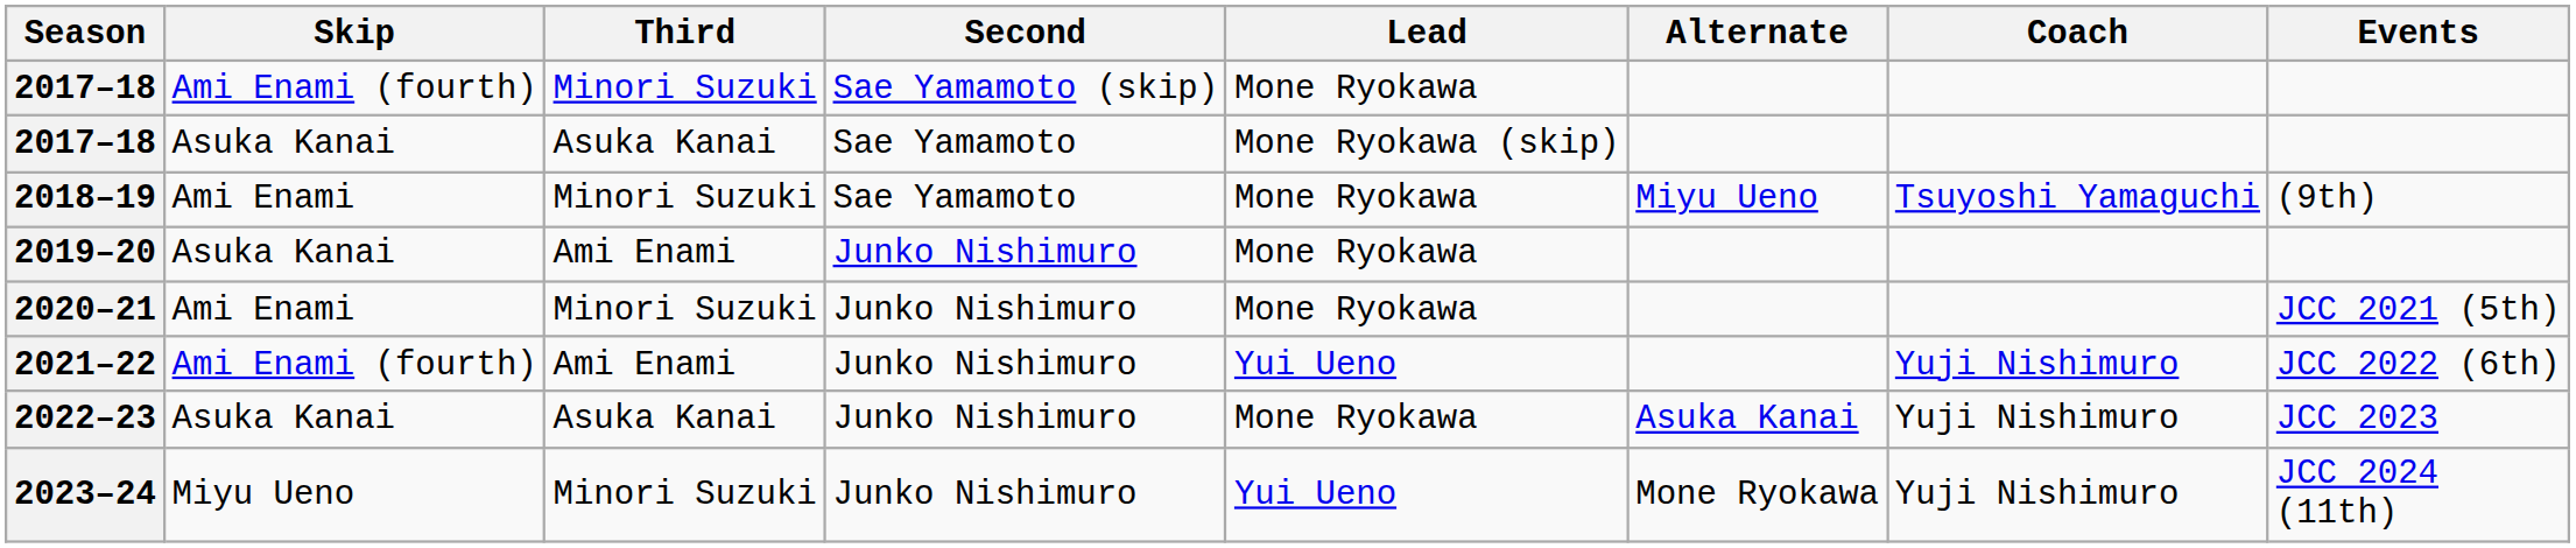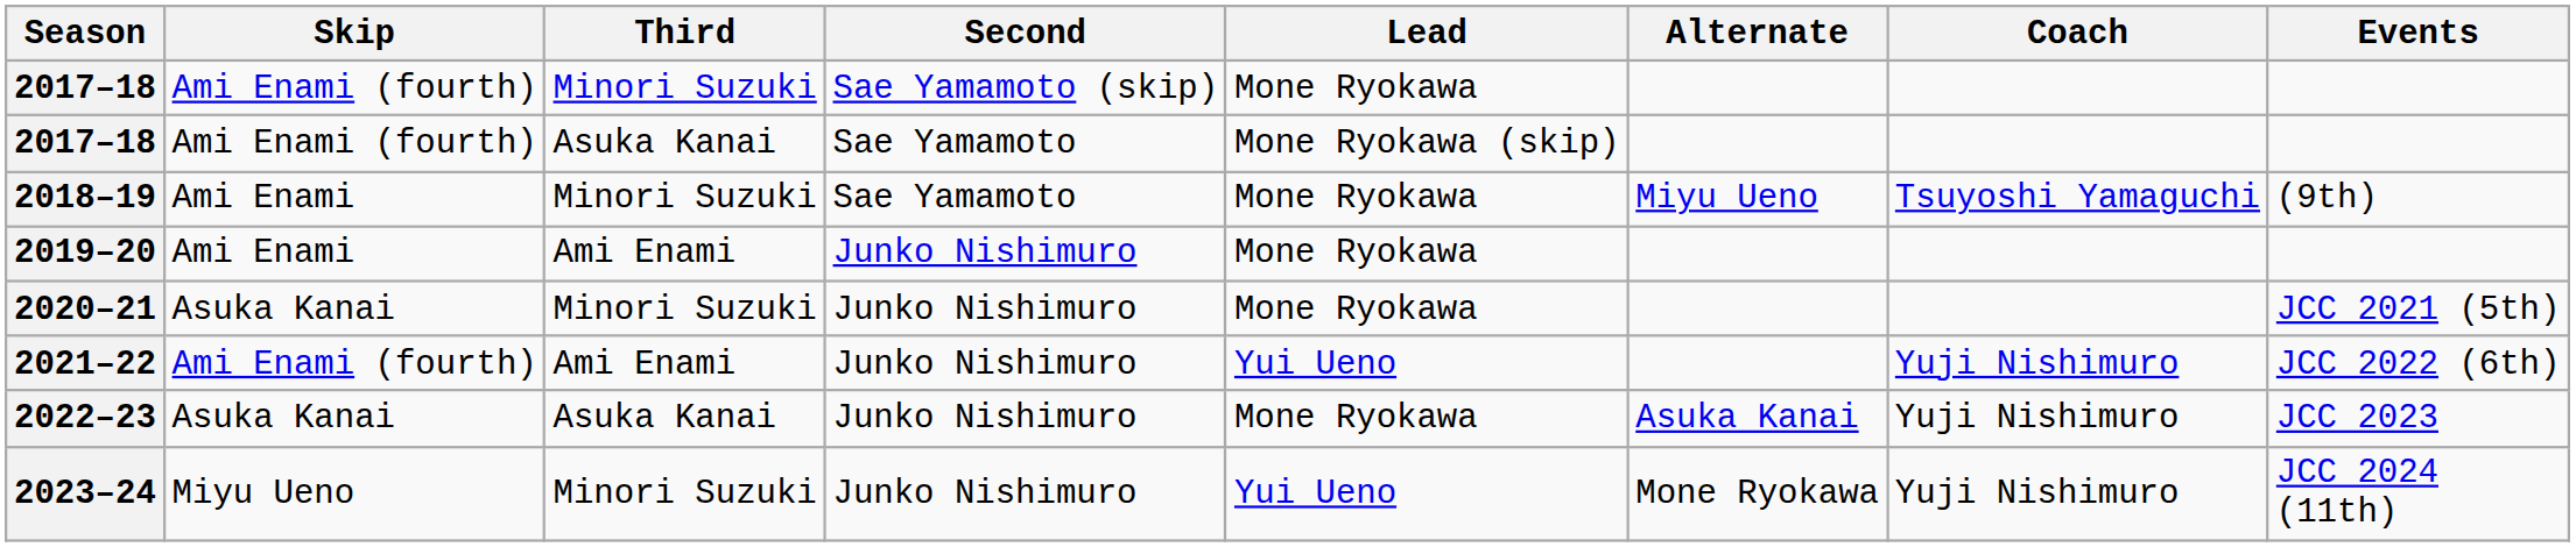2017–18 / Sae Yamamoto | Skip: Asuka Kanai -> Ami Enami (fourth)
2019–20 | Skip: Asuka Kanai -> Ami Enami
2020–21 | Skip: Ami Enami -> Asuka Kanai
